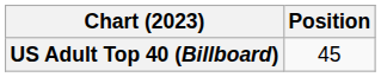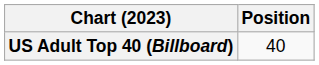US Adult Top 40 (Billboard) | Position: 45 -> 40
